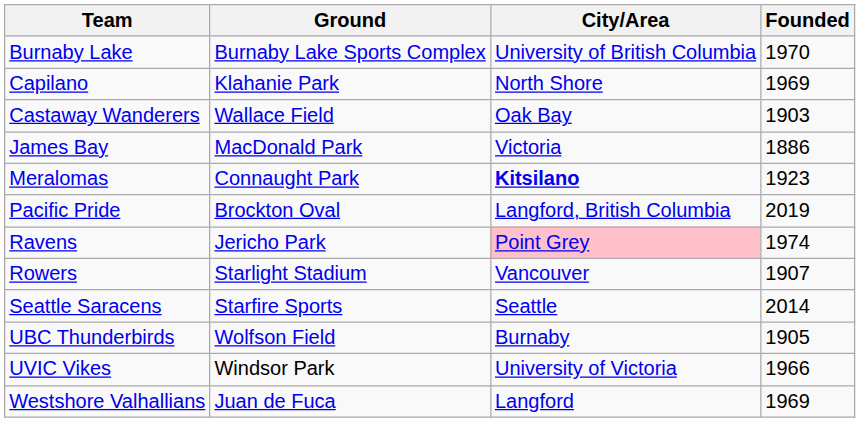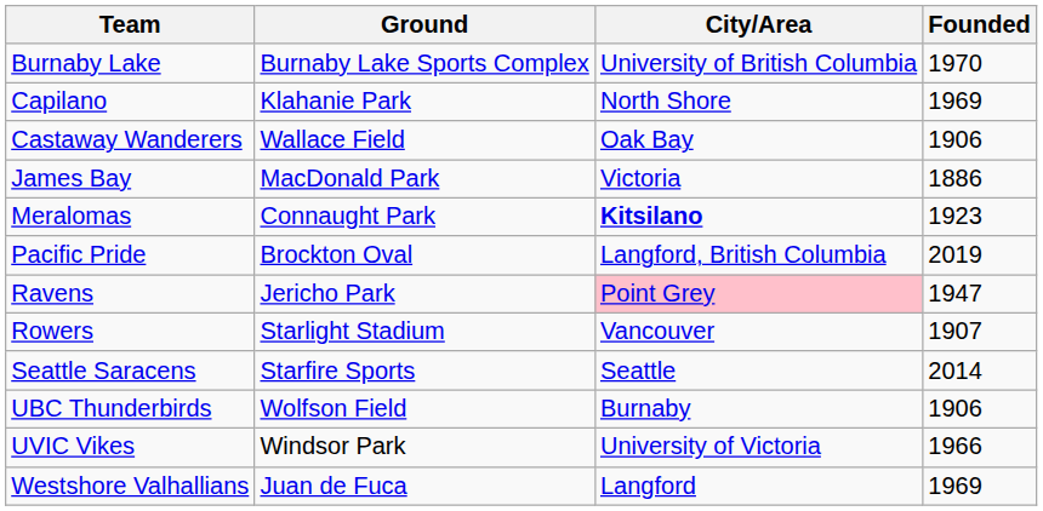Castaway Wanderers | Founded: 1903 -> 1906
Ravens | Founded: 1974 -> 1947
UBC Thunderbirds | Founded: 1905 -> 1906
